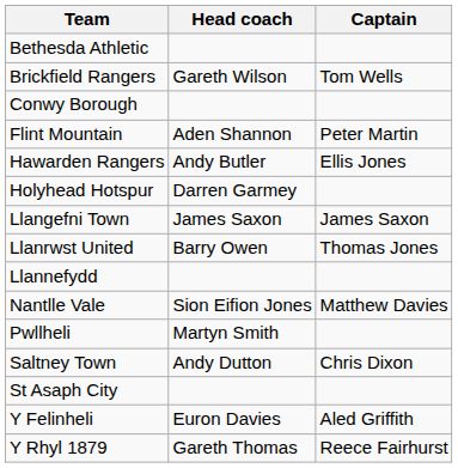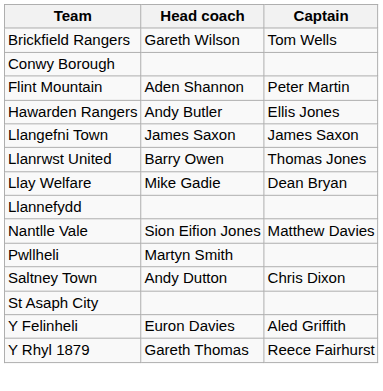- row: Bethesda Athletic
- row: Holyhead Hotspur | Darren Garmey
+ row: Llay Welfare | Mike Gadie | Dean Bryan
